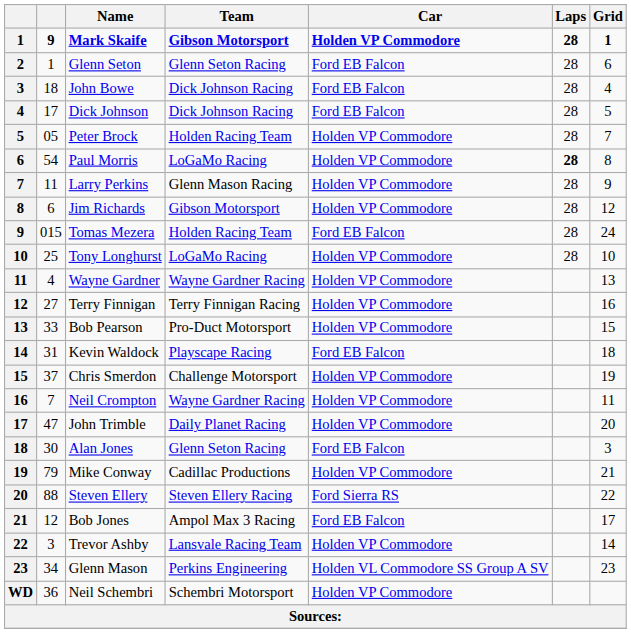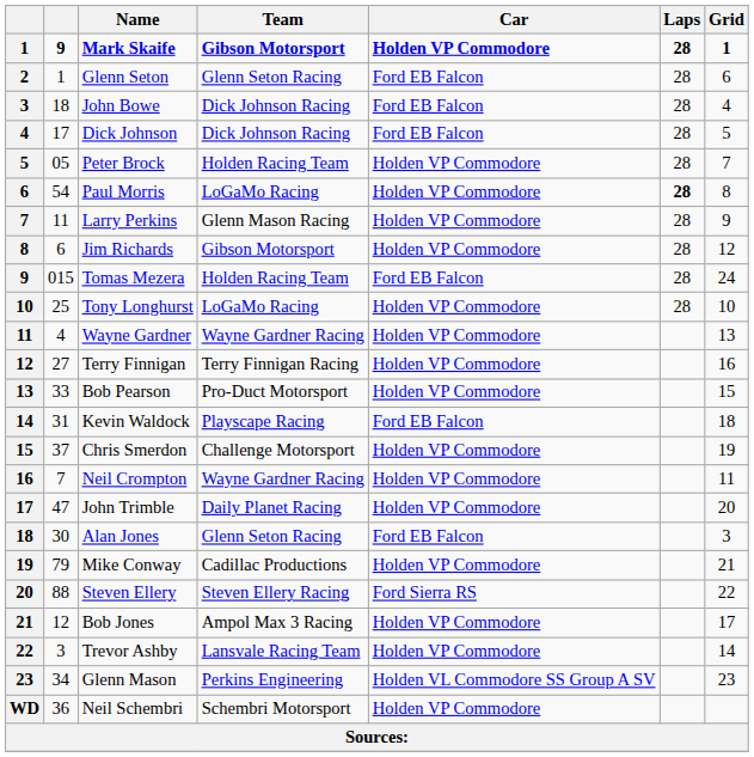Bob Jones | Car: Ford EB Falcon -> Holden VP Commodore
